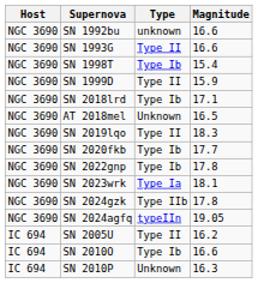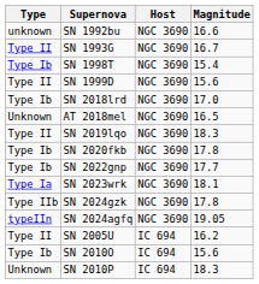columns swapped: Host <-> Type
SN 1993G | Magnitude: 16.6 -> 16.7
SN 1999D | Magnitude: 15.9 -> 15.6
SN 2018lrd | Magnitude: 17.1 -> 17.0
SN 2020fkb | Magnitude: 17.7 -> 17.8
SN 2022gnp | Magnitude: 17.8 -> 17.7
SN 2010O | Magnitude: 16.6 -> 15.6
SN 2010P | Magnitude: 16.3 -> 18.3
